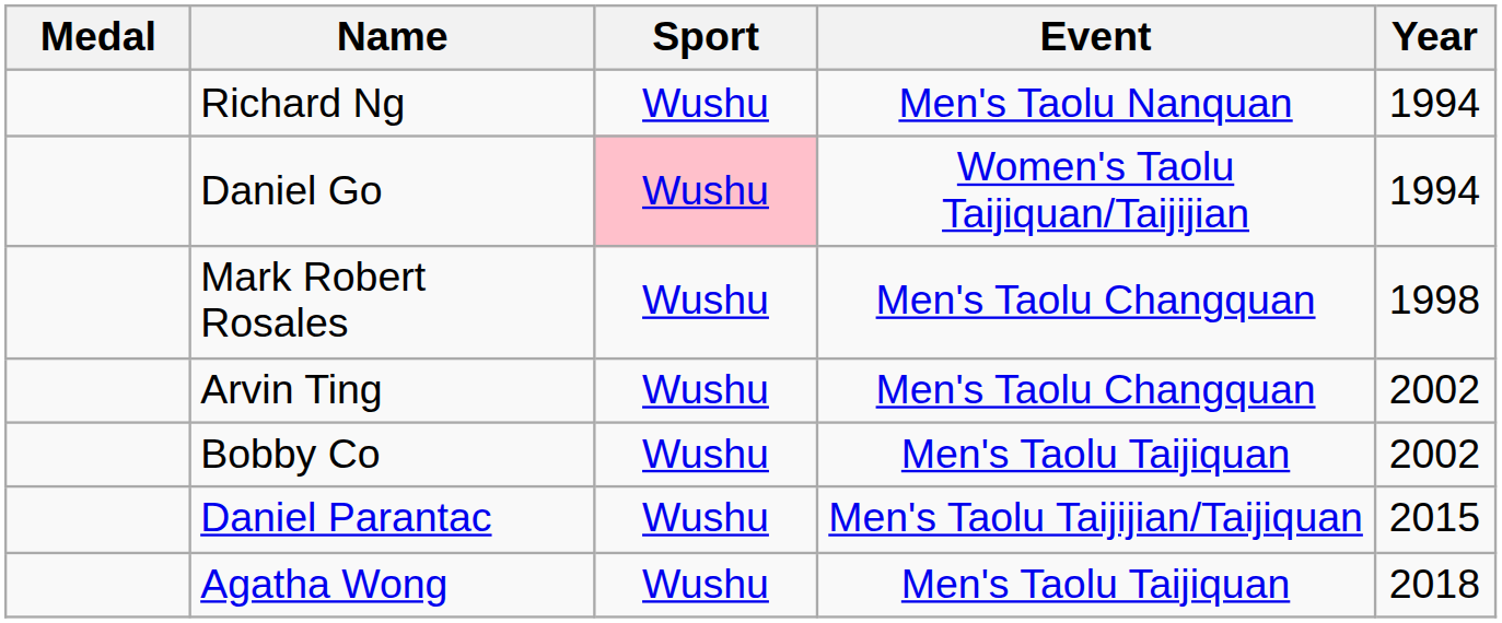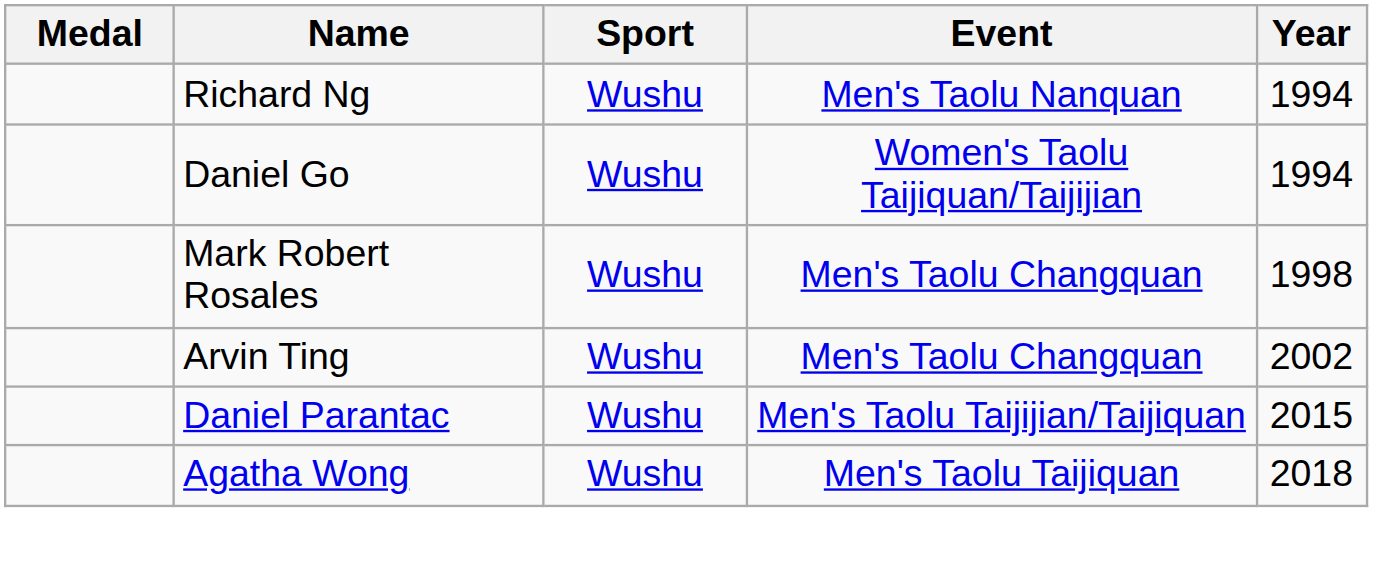Daniel Go | Sport: pink background -> no background
- row: Bobby Co | Wushu | Men's Taolu Taijiquan | 2002
